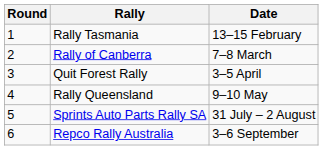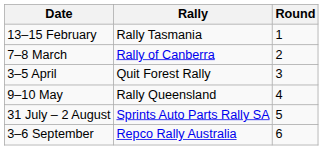columns swapped: Round <-> Date
